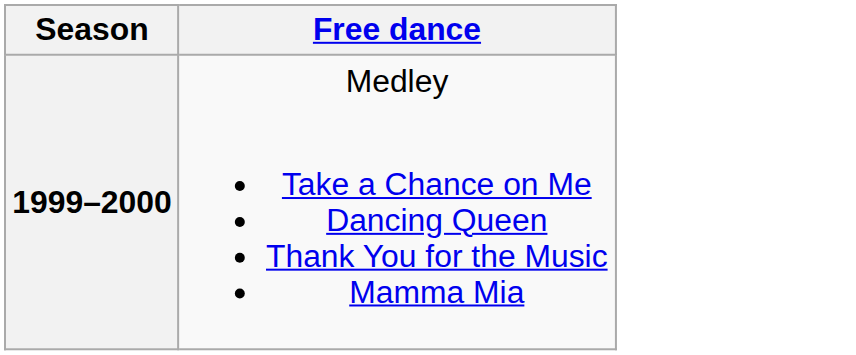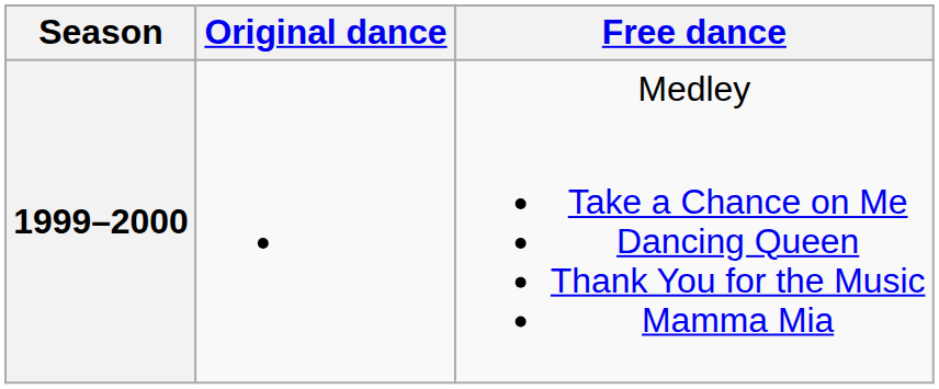+ column: Original dance
